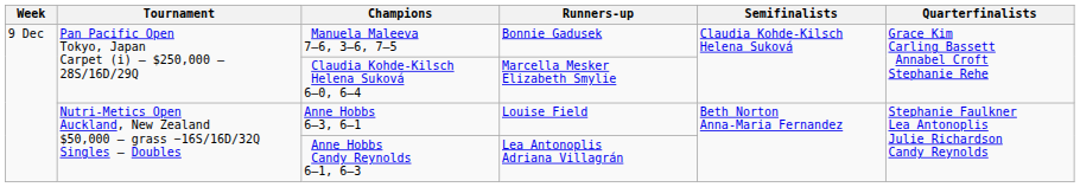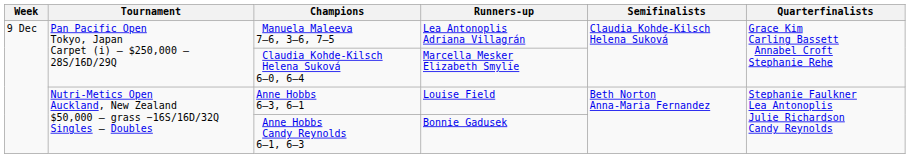Manuela Maleeva 7–6, 3–6, 7–5 | Runners-up: Bonnie Gadusek -> Lea Antonoplis Adriana Villagrán
Anne Hobbs Candy Reynolds 6–1, 6–3 | Runners-up: Lea Antonoplis Adriana Villagrán -> Bonnie Gadusek
